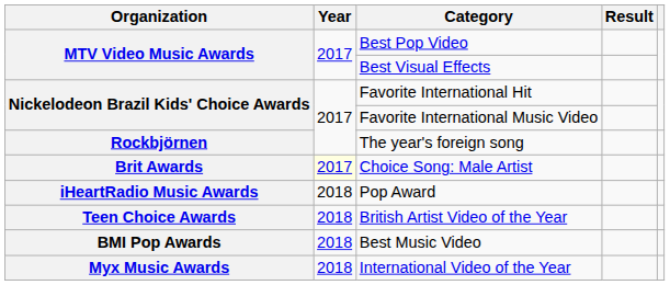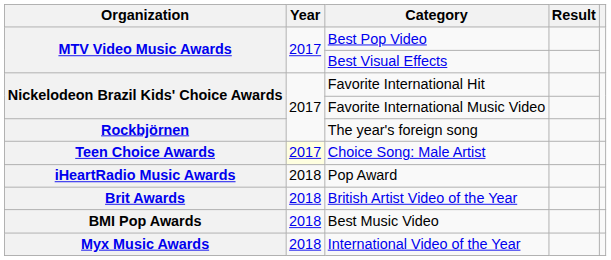Choice Song: Male Artist | Organization: Brit Awards -> Teen Choice Awards
British Artist Video of the Year | Organization: Teen Choice Awards -> Brit Awards
